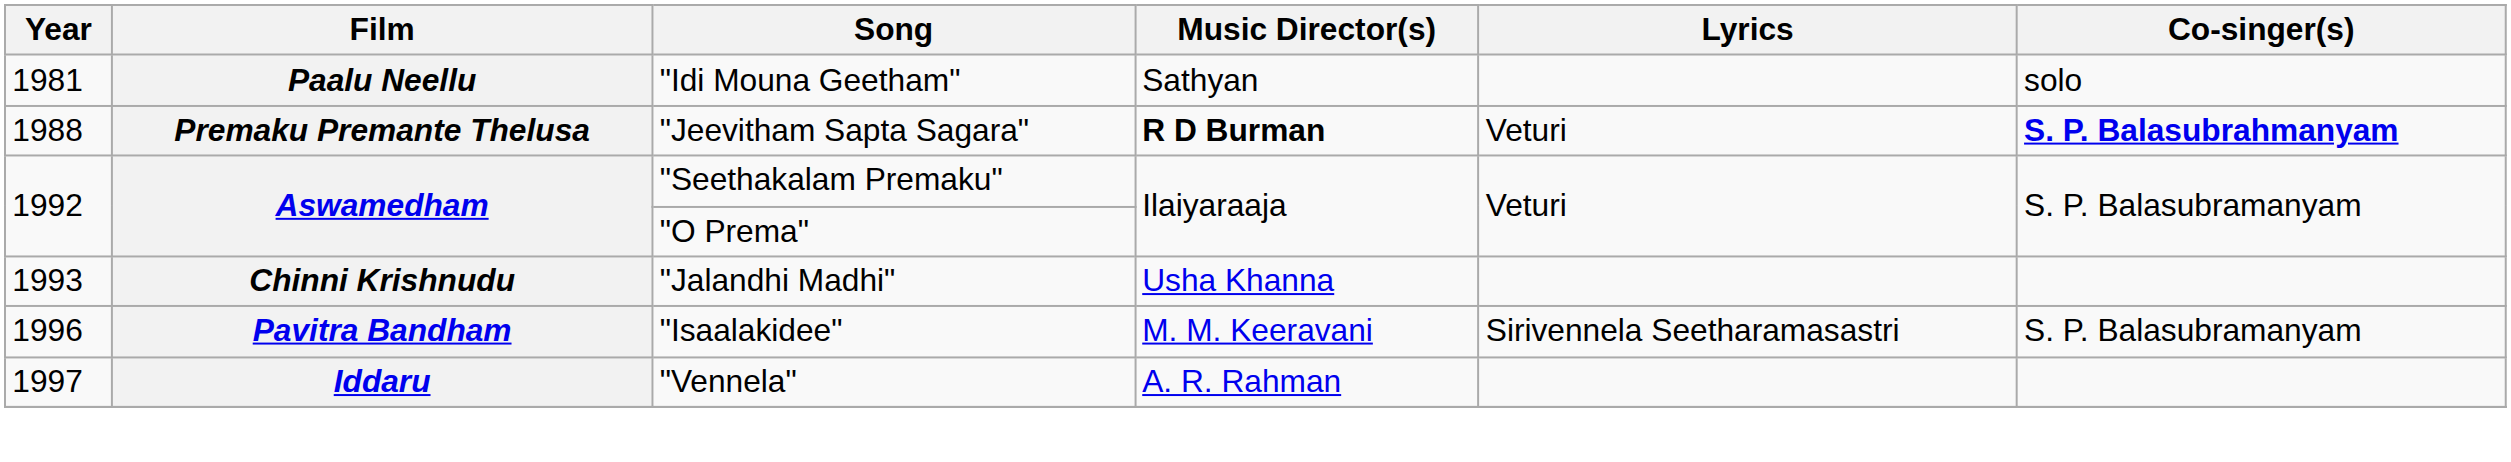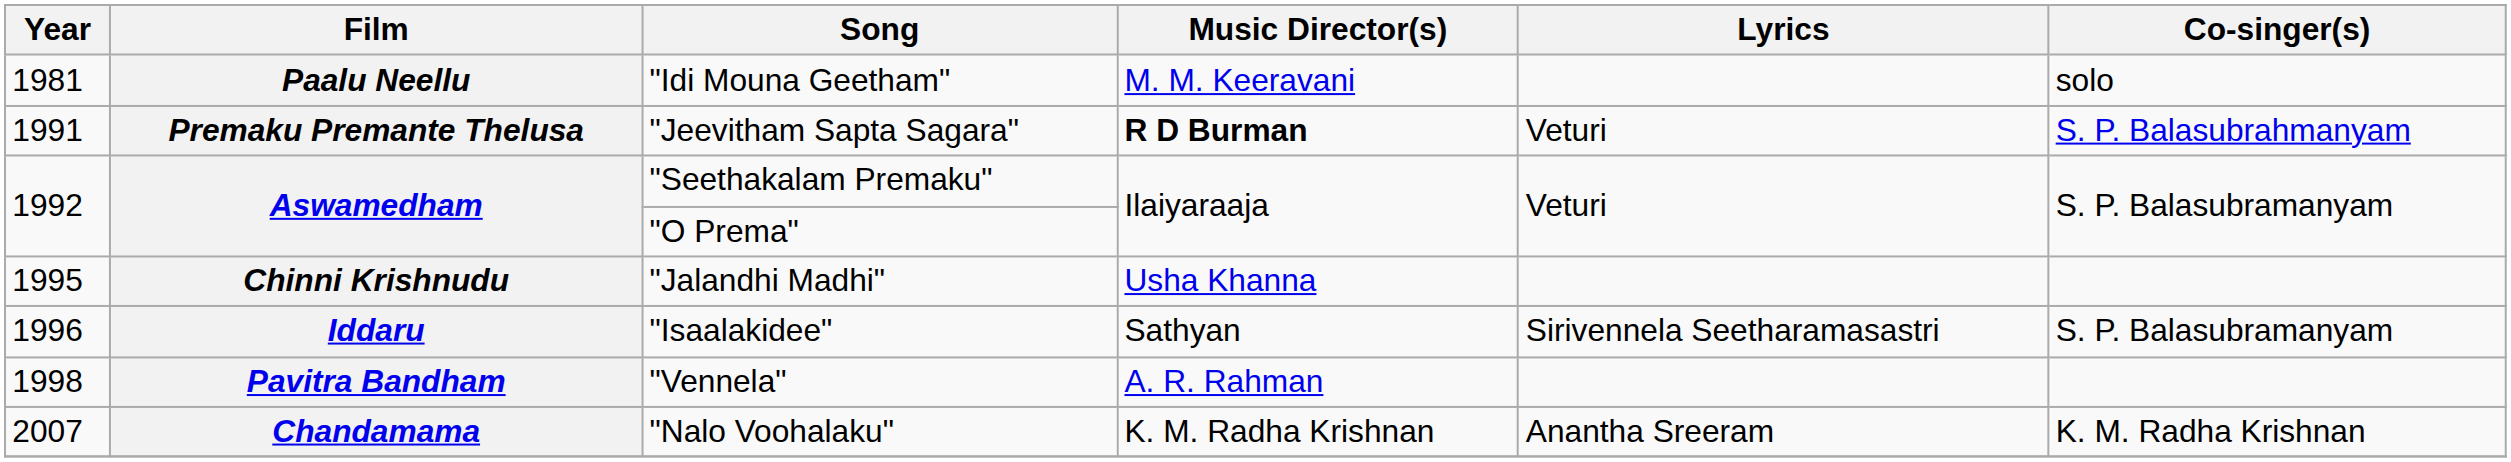"Idi Mouna Geetham" | Music Director(s): Sathyan -> M. M. Keeravani
"Jeevitham Sapta Sagara" | Year: 1988 -> 1991
"Jeevitham Sapta Sagara" | Co-singer(s): bold -> normal
"Jalandhi Madhi" | Year: 1993 -> 1995
"Isaalakidee" | Film: Pavitra Bandham -> Iddaru
"Isaalakidee" | Music Director(s): M. M. Keeravani -> Sathyan
"Vennela" | Year: 1997 -> 1998
"Vennela" | Film: Iddaru -> Pavitra Bandham
+ row: 2007 | Chandamama | "Nalo Voohalaku" | K. M. Radha Krishnan | Anantha Sreeram | K. M. Radha Krishnan
